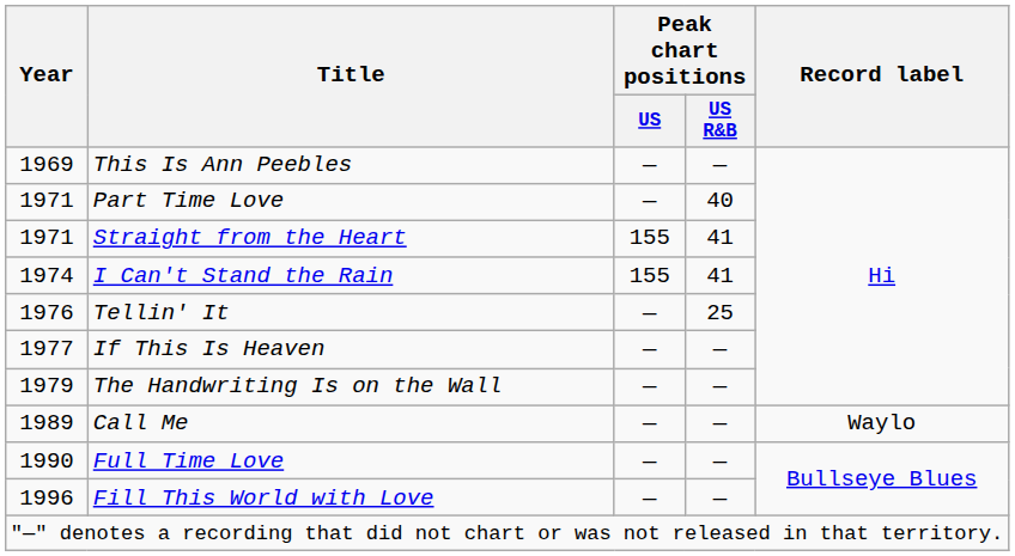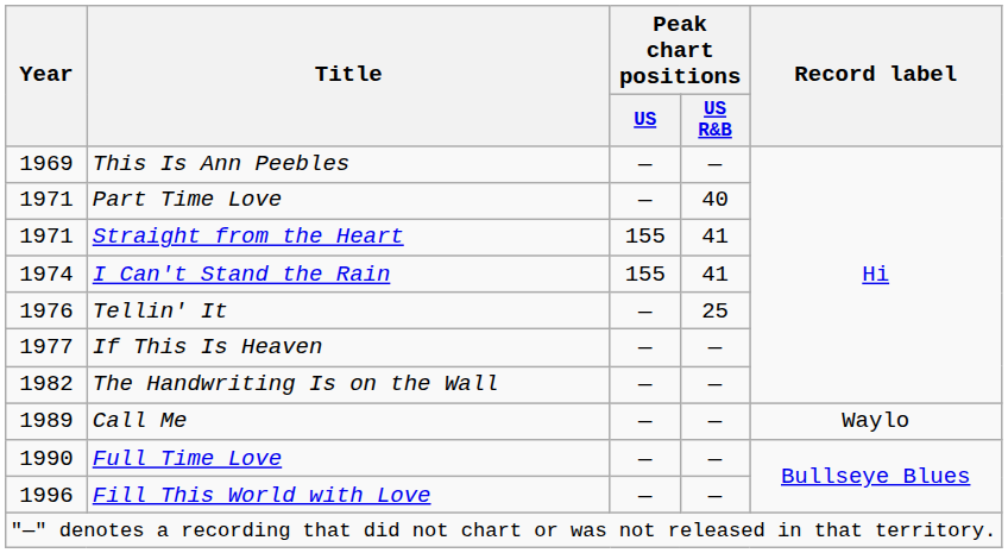The Handwriting Is on the Wall | Year: 1979 -> 1982
